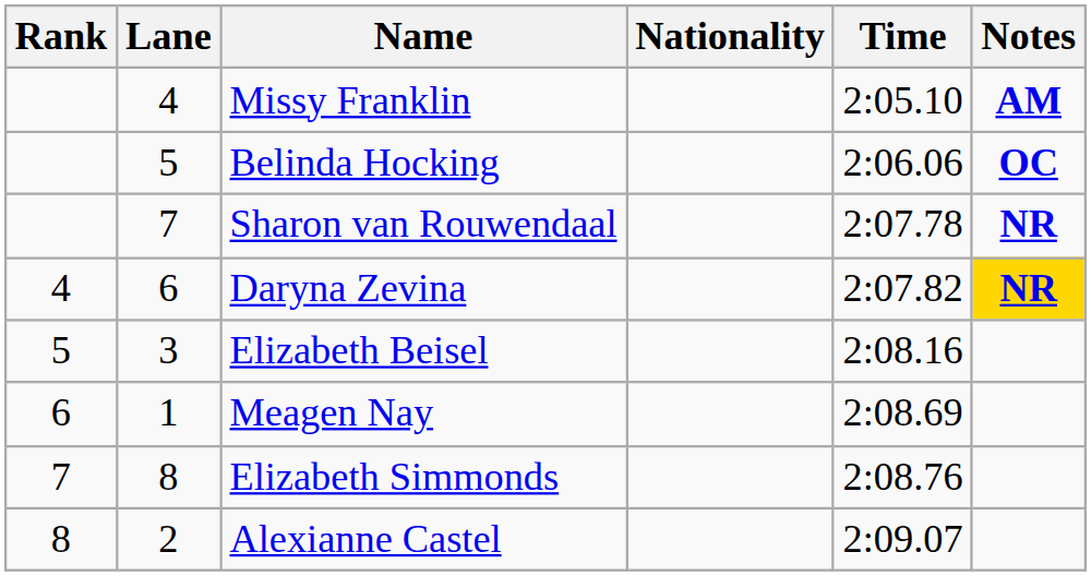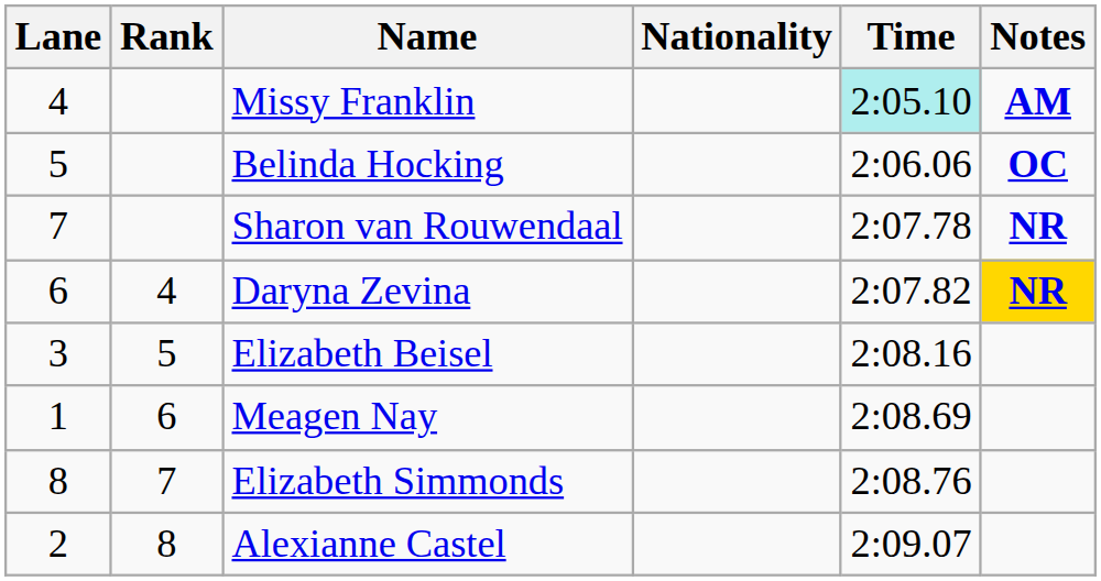columns swapped: Rank <-> Lane
Missy Franklin | Time: no background -> paleturquoise background
